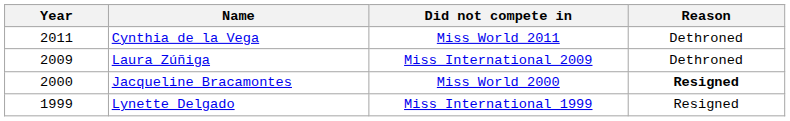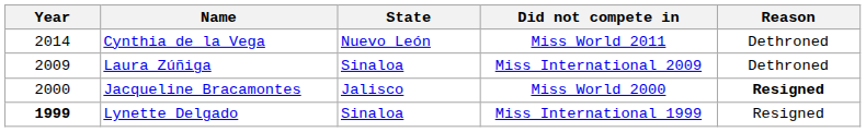+ column: State | Nuevo León | Sinaloa | Jalisco | Sinaloa
Cynthia de la Vega | Year: 2011 -> 2014
Lynette Delgado | Year: normal -> bold
